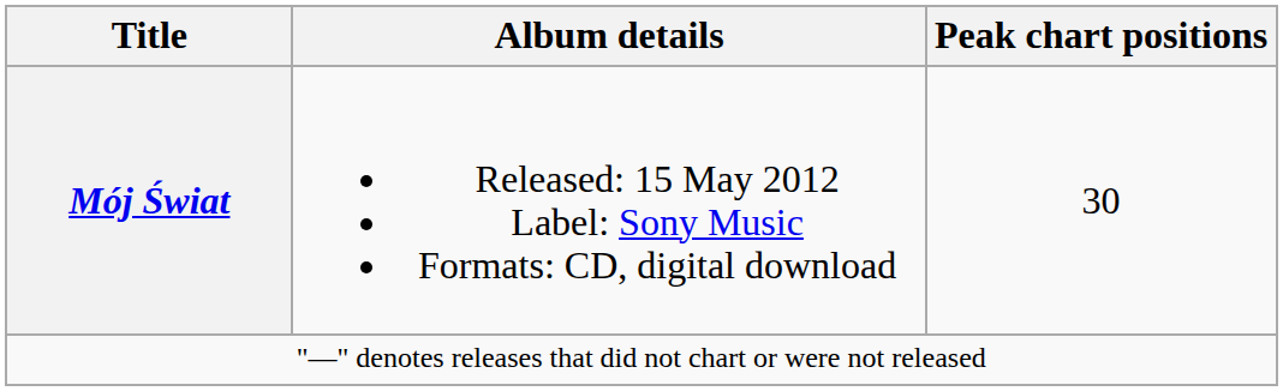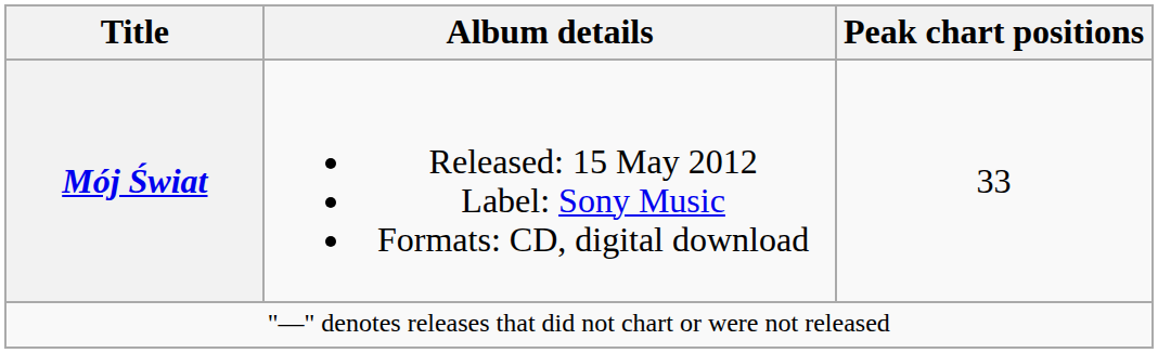Mój Świat | Peak chart positions: 30 -> 33
